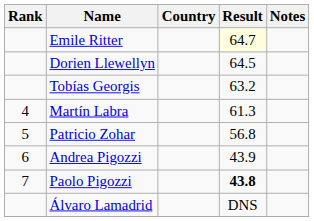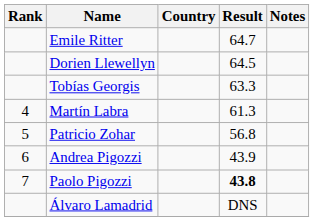Emile Ritter | Result: lightyellow background -> no background
Tobías Georgis | Result: 63.2 -> 63.3
